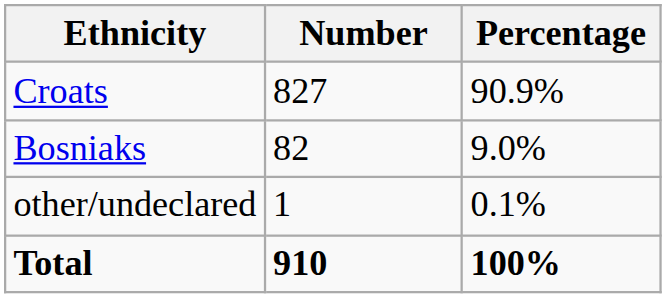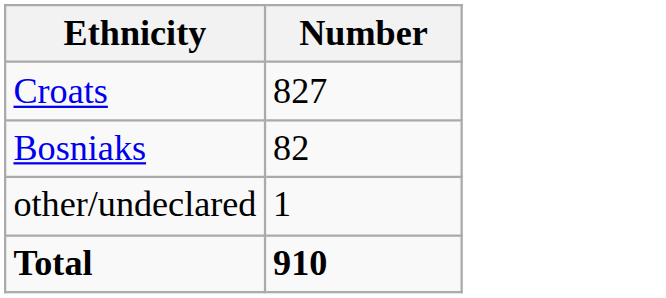- column: Percentage | 90.9% | 9.0% | 0.1% | 100%
